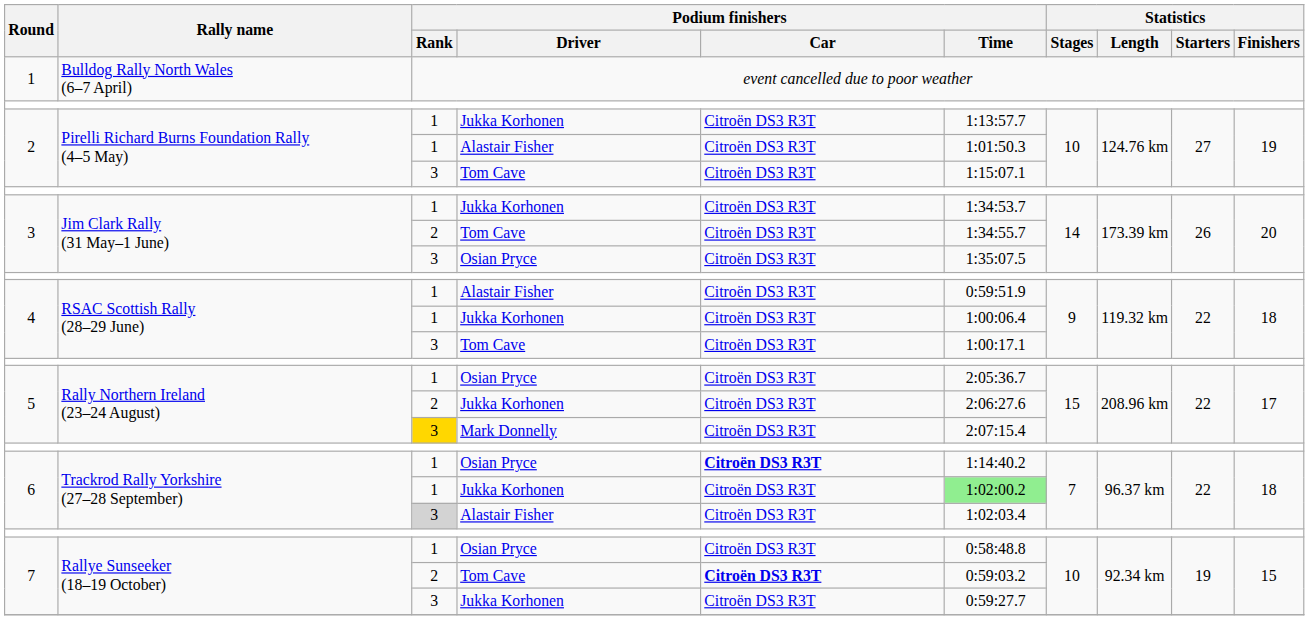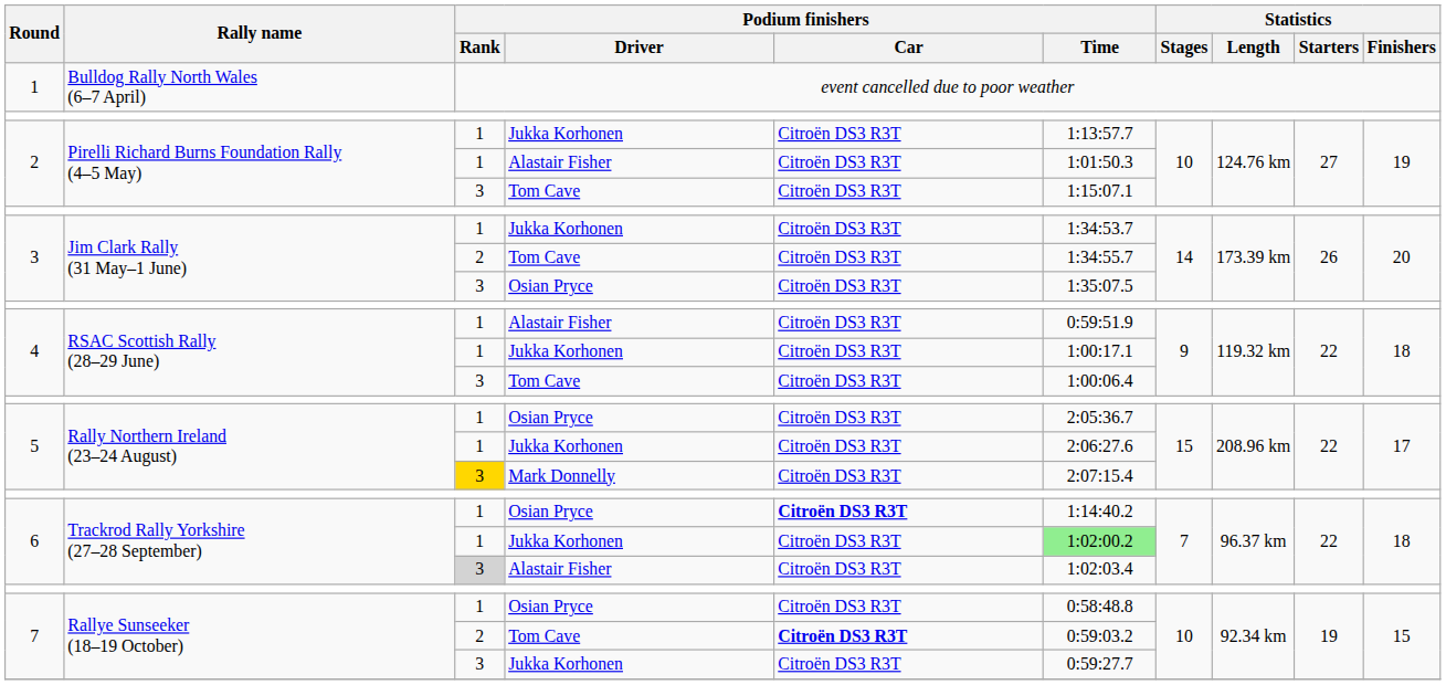4 / Jukka Korhonen | Podium finishers / Time: 1:00:06.4 -> 1:00:17.1
4 / Tom Cave | Podium finishers / Time: 1:00:17.1 -> 1:00:06.4
5 / Jukka Korhonen | Podium finishers / Rank: 2 -> 1
